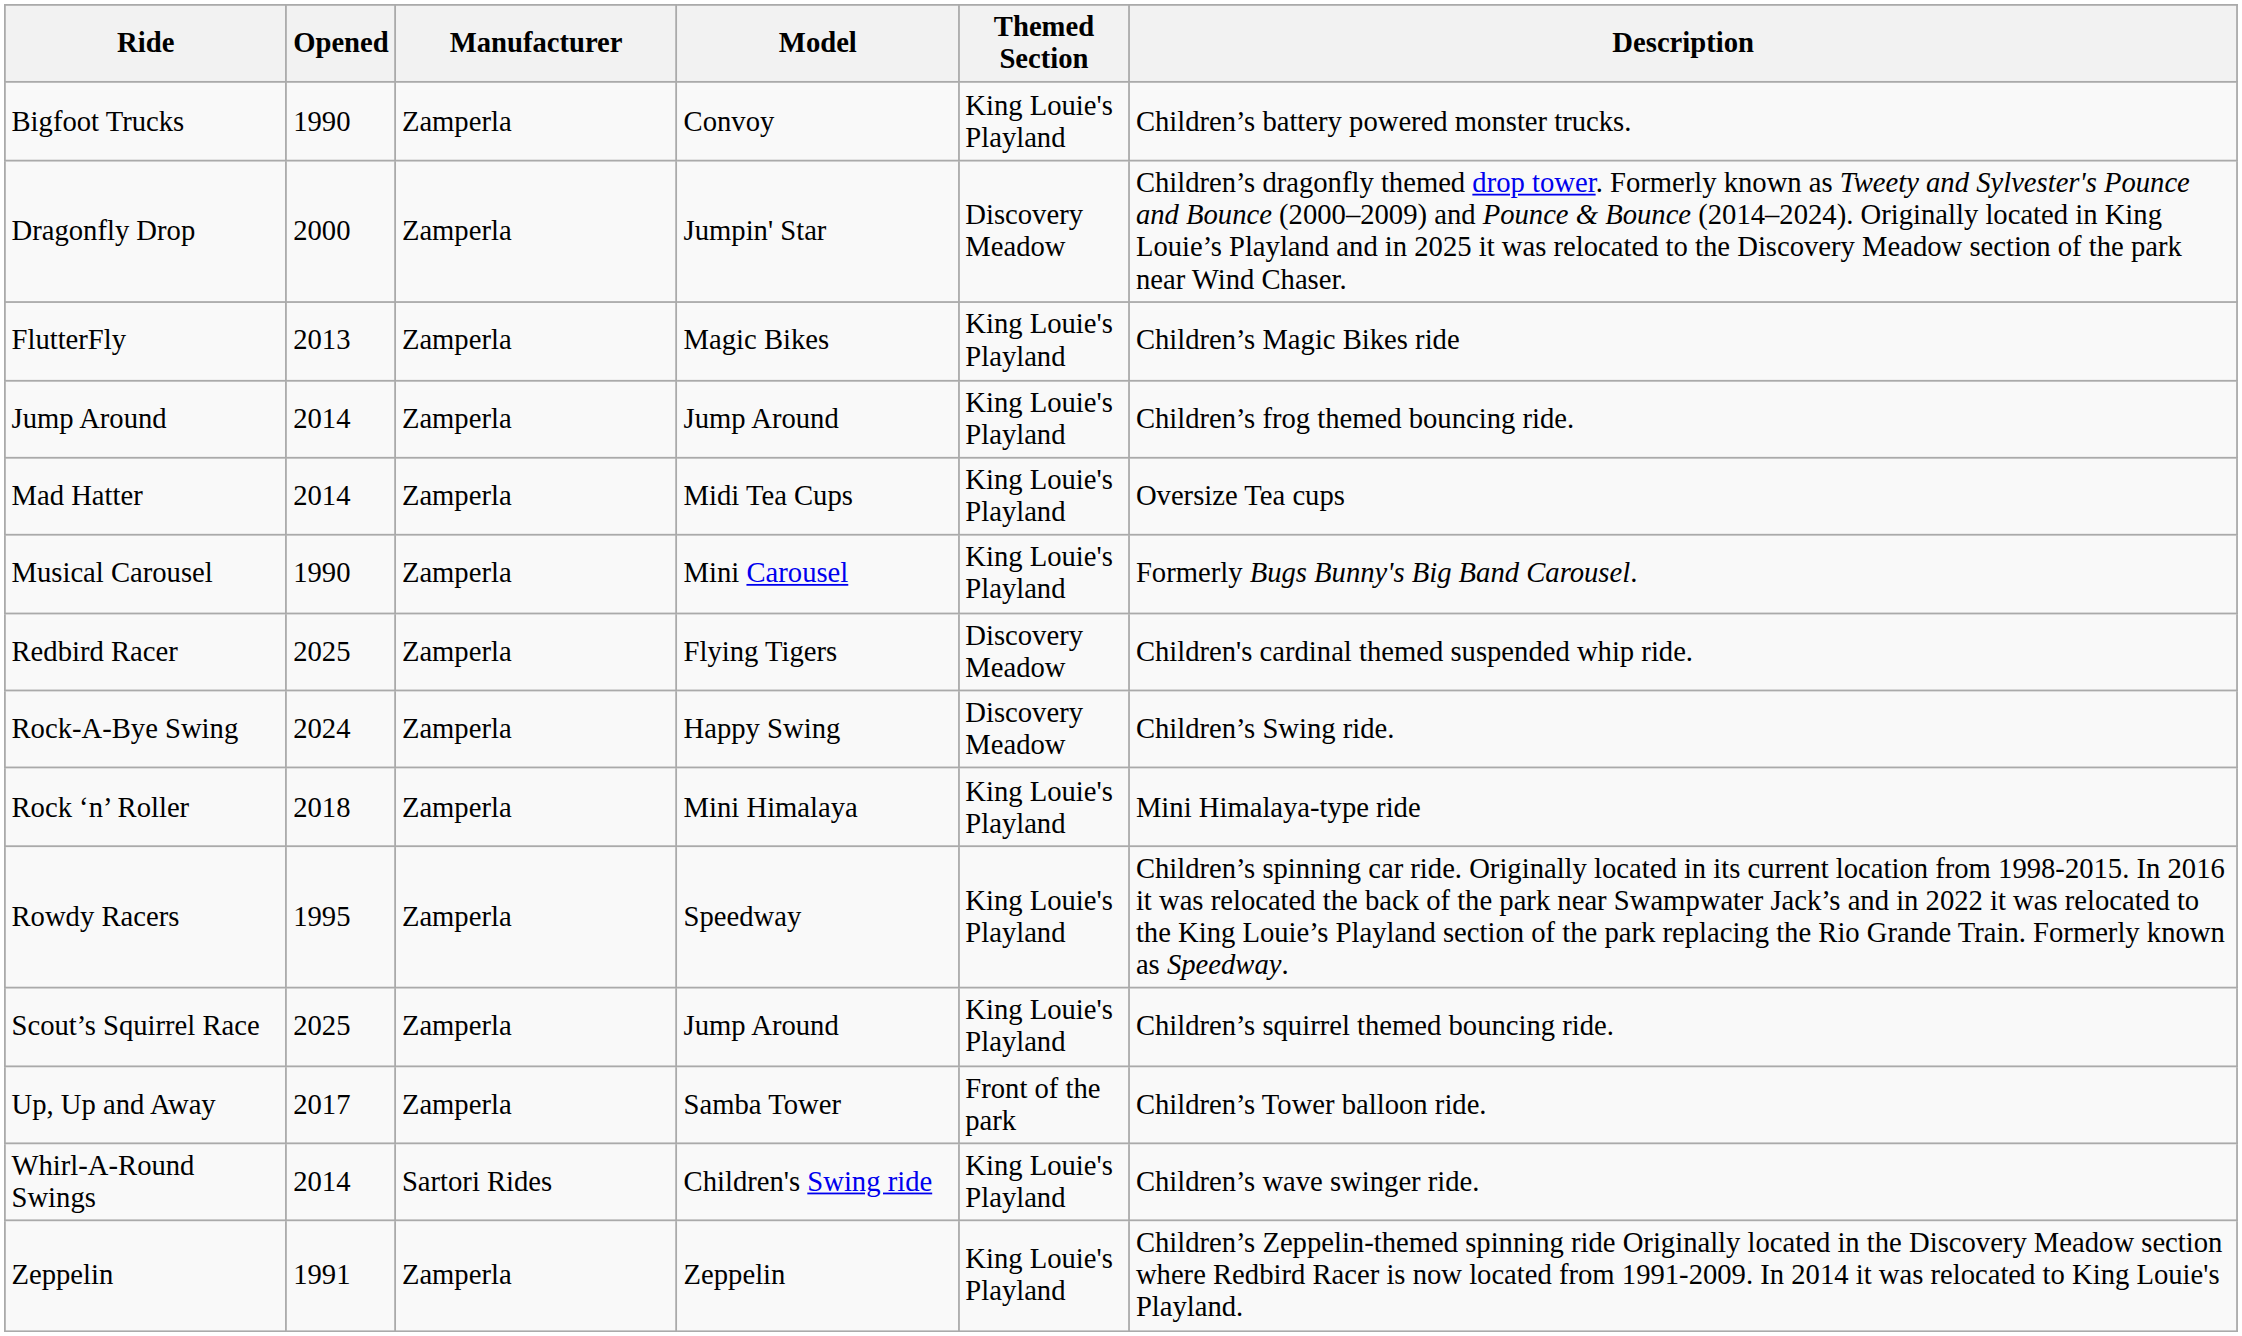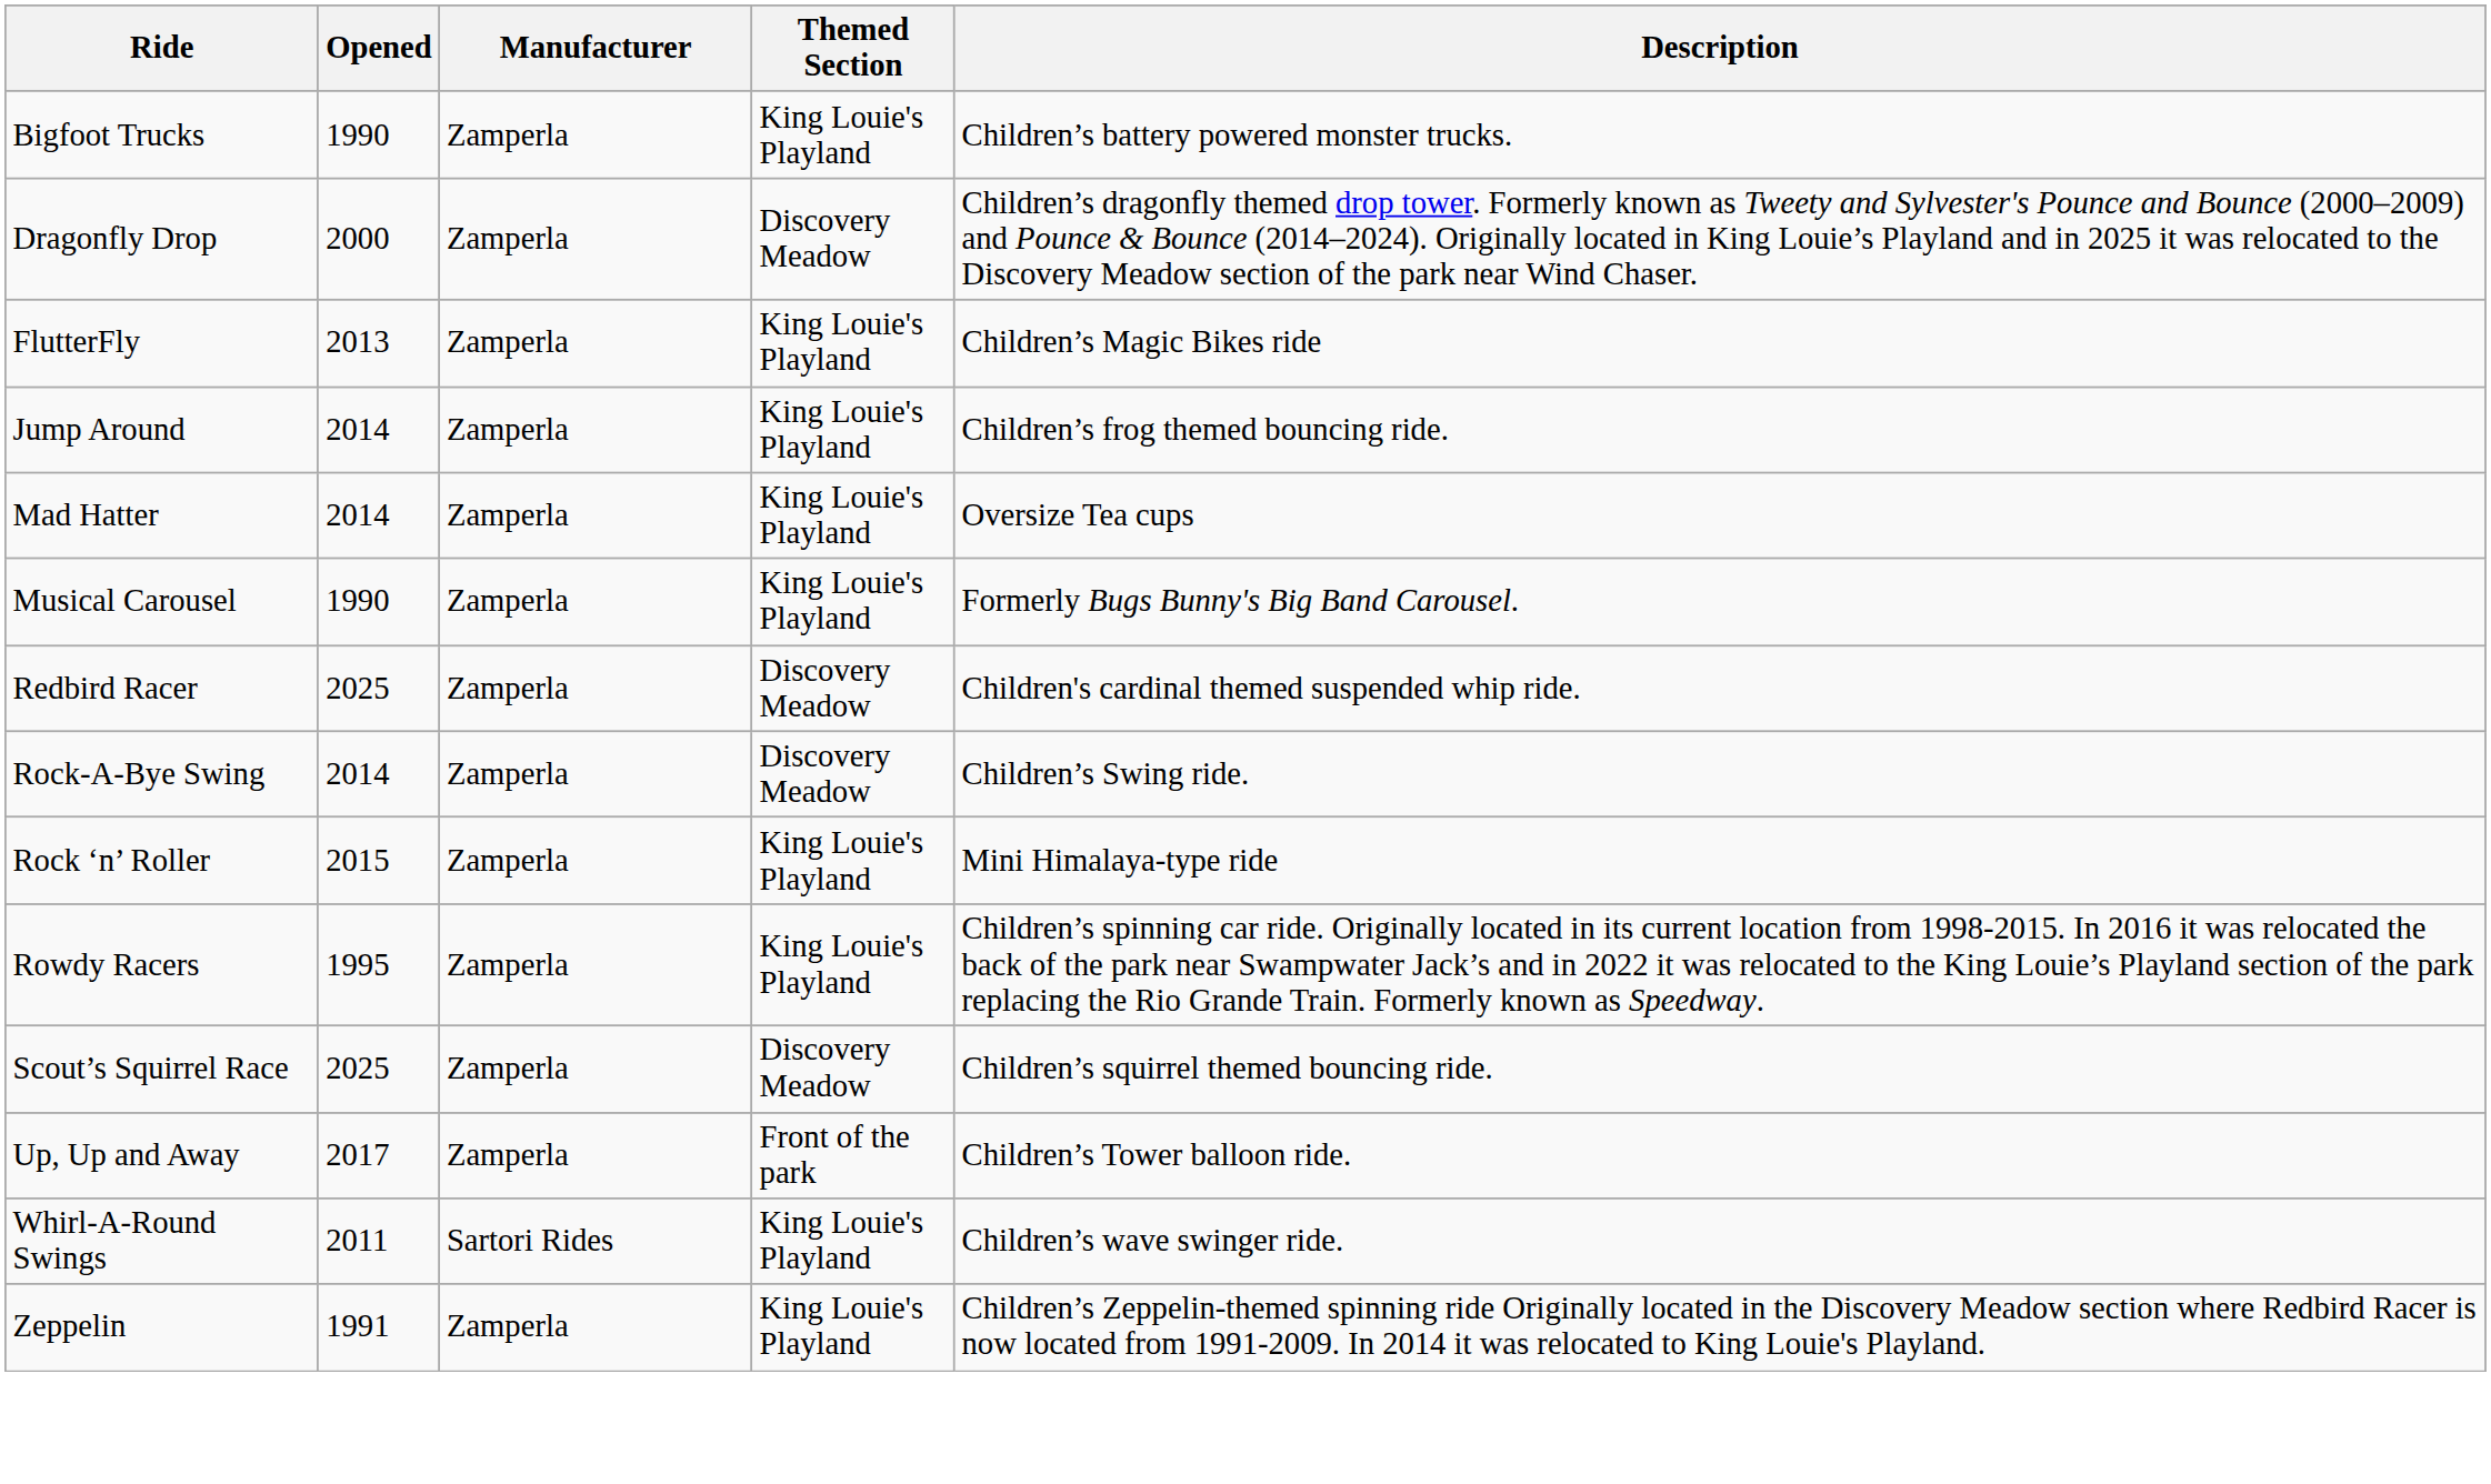- column: Model | Convoy | Jumpin' Star | Magic Bikes | Jump Around | Midi Tea Cups | Mini Carousel | Flying Tigers | Happy Swing | Mini Himalaya | Speedway | Jump Around | Samba Tower | Children's Swing ride | Zeppelin
Rock-A-Bye Swing | Opened: 2024 -> 2014
Rock ‘n’ Roller | Opened: 2018 -> 2015
Scout’s Squirrel Race | Themed Section: King Louie's Playland -> Discovery Meadow
Whirl-A-Round Swings | Opened: 2014 -> 2011
